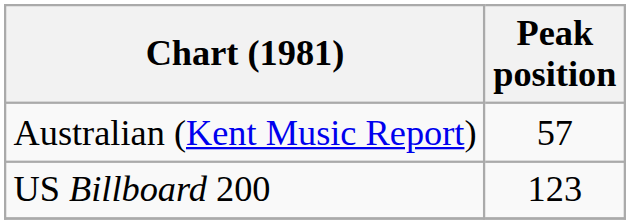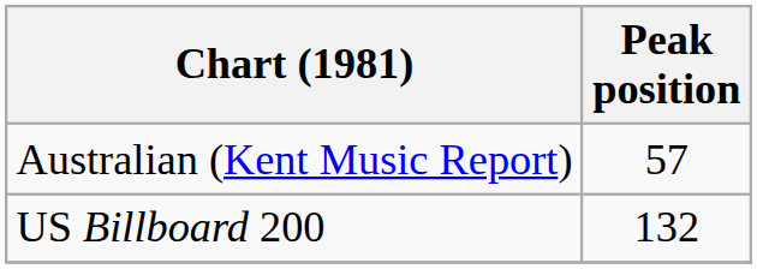US Billboard 200 | Peak position: 123 -> 132
